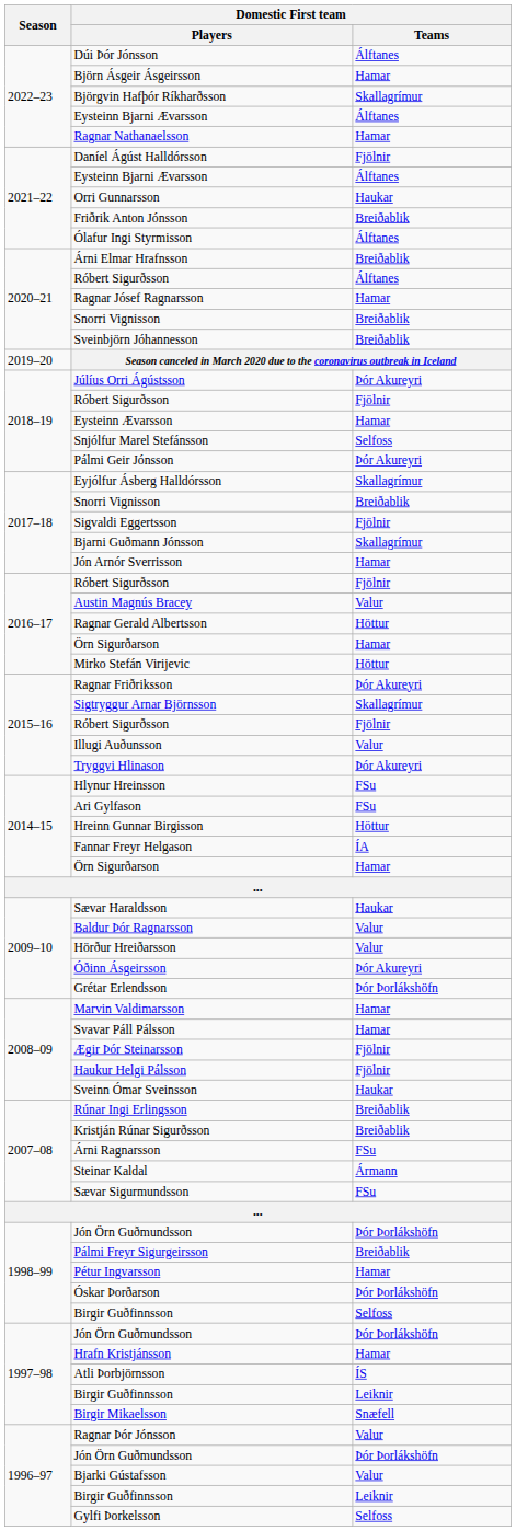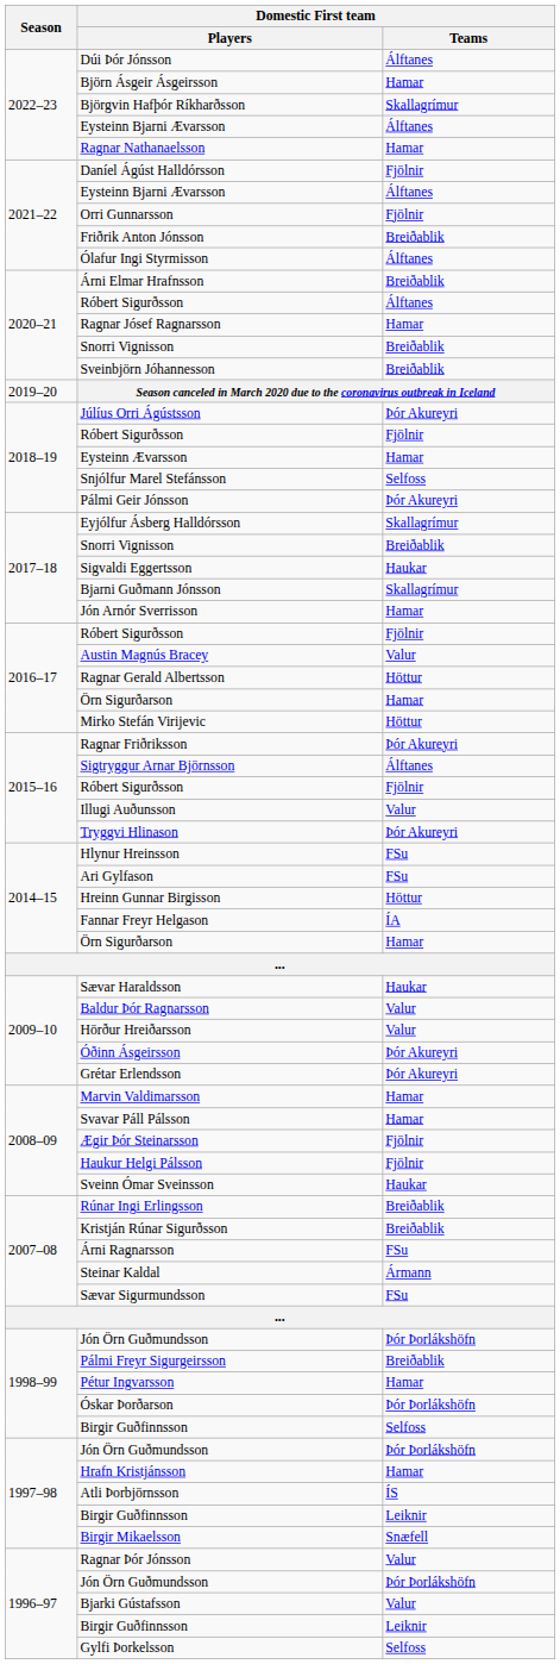Orri Gunnarsson | Domestic First team / Teams: Haukar -> Fjölnir
Sigvaldi Eggertsson | Domestic First team / Teams: Fjölnir -> Haukar
Sigtryggur Arnar Björnsson | Domestic First team / Teams: Skallagrímur -> Álftanes
Grétar Erlendsson | Domestic First team / Teams: Þór Þorlákshöfn -> Þór Akureyri
